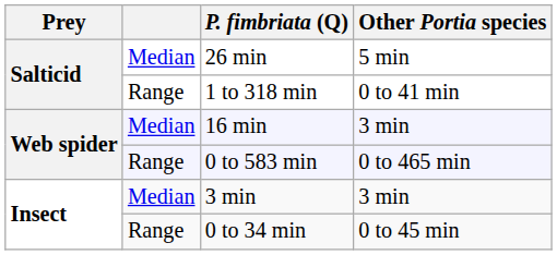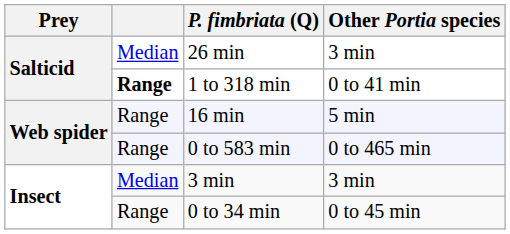26 min | Other Portia species: 5 min -> 3 min
1 to 318 min | column 2: normal -> bold
16 min | column 2: Median -> Range
16 min | Other Portia species: 3 min -> 5 min
